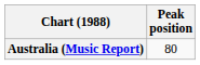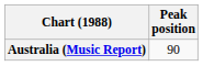Australia (Music Report) | Peak position: 80 -> 90
